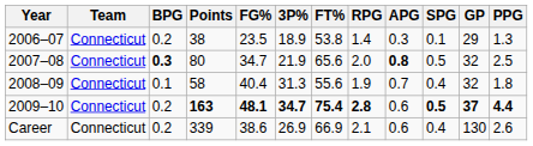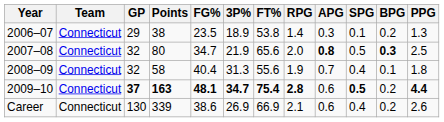columns swapped: GP <-> BPG
